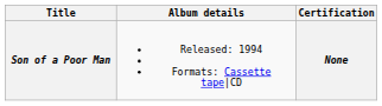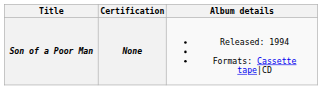columns swapped: Album details <-> Certification
